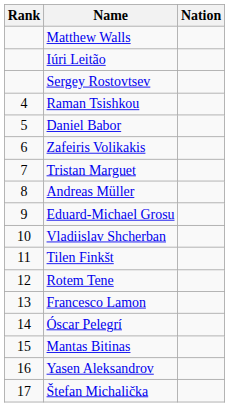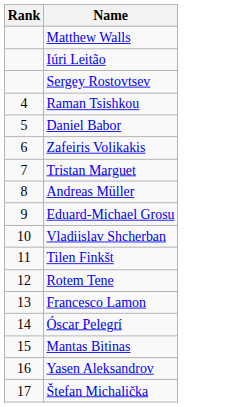- column: Nation
